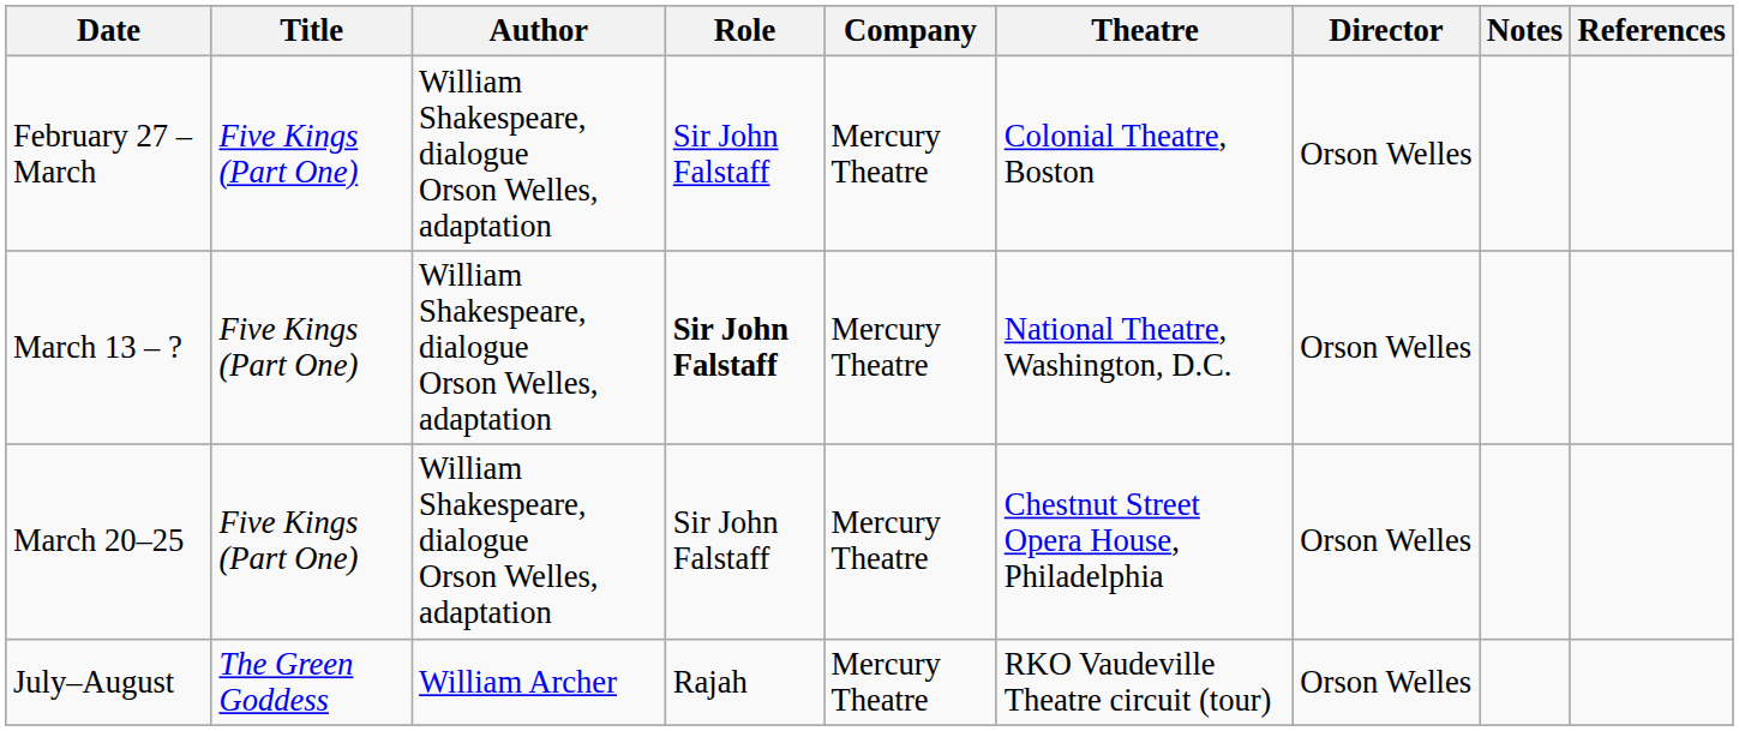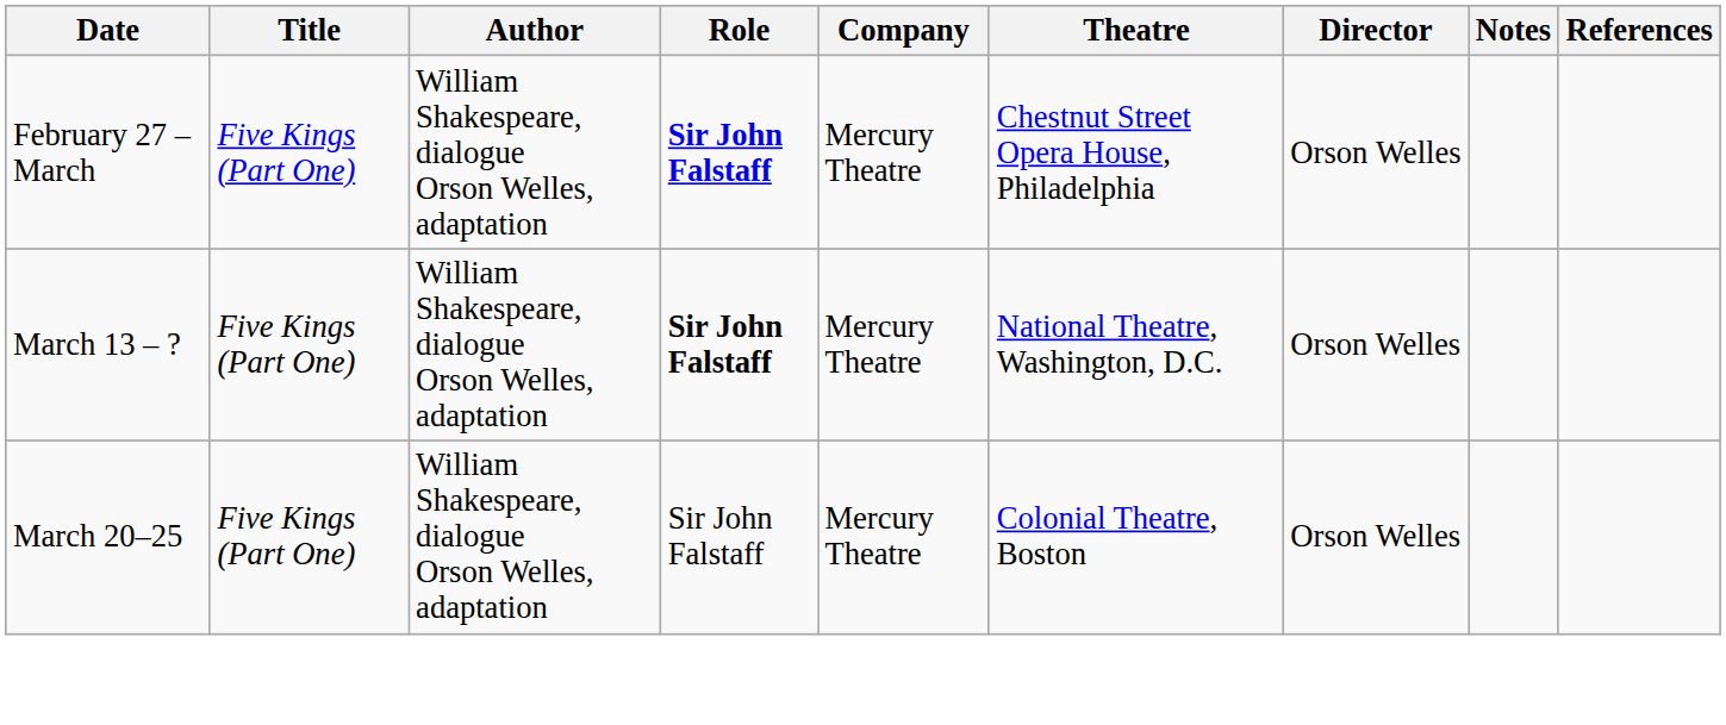February 27 – March | Role: normal -> bold
February 27 – March | Theatre: Colonial Theatre, Boston -> Chestnut Street Opera House, Philadelphia
March 20–25 | Theatre: Chestnut Street Opera House, Philadelphia -> Colonial Theatre, Boston
- row: July–August | The Green Goddess | William Archer | Rajah | Mercury Theatre | RKO Vaudeville Theatre circuit (tour) | Orson Welles
